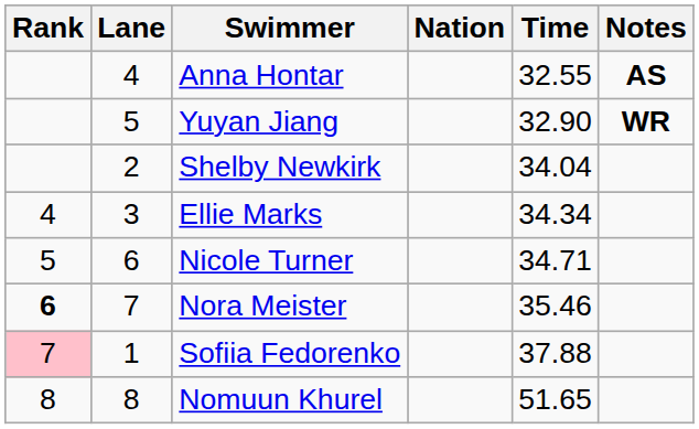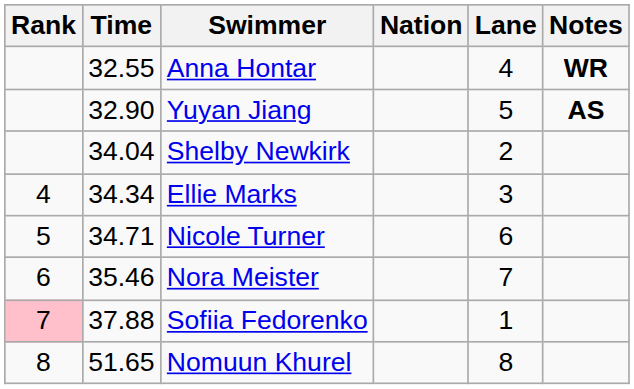columns swapped: Lane <-> Time
Anna Hontar | Notes: AS -> WR
Yuyan Jiang | Notes: WR -> AS
Nora Meister | Rank: bold -> normal
